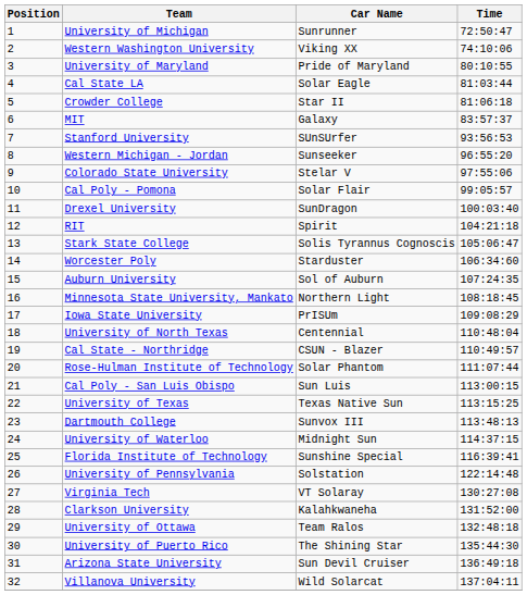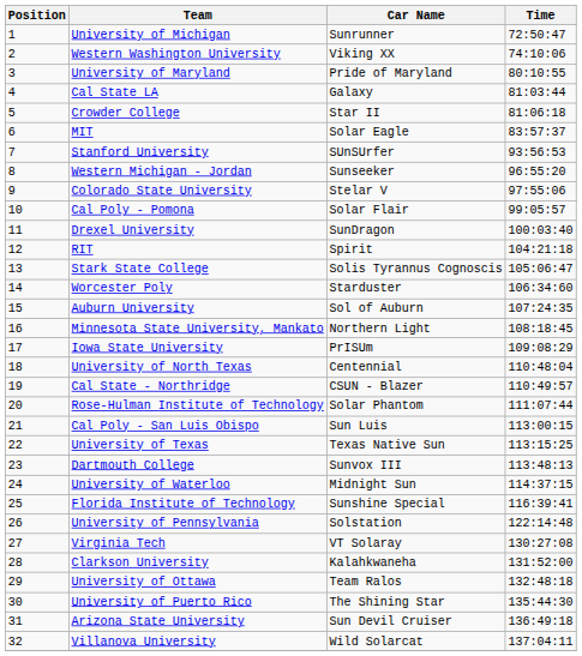Cal State LA | Car Name: Solar Eagle -> Galaxy
MIT | Car Name: Galaxy -> Solar Eagle
